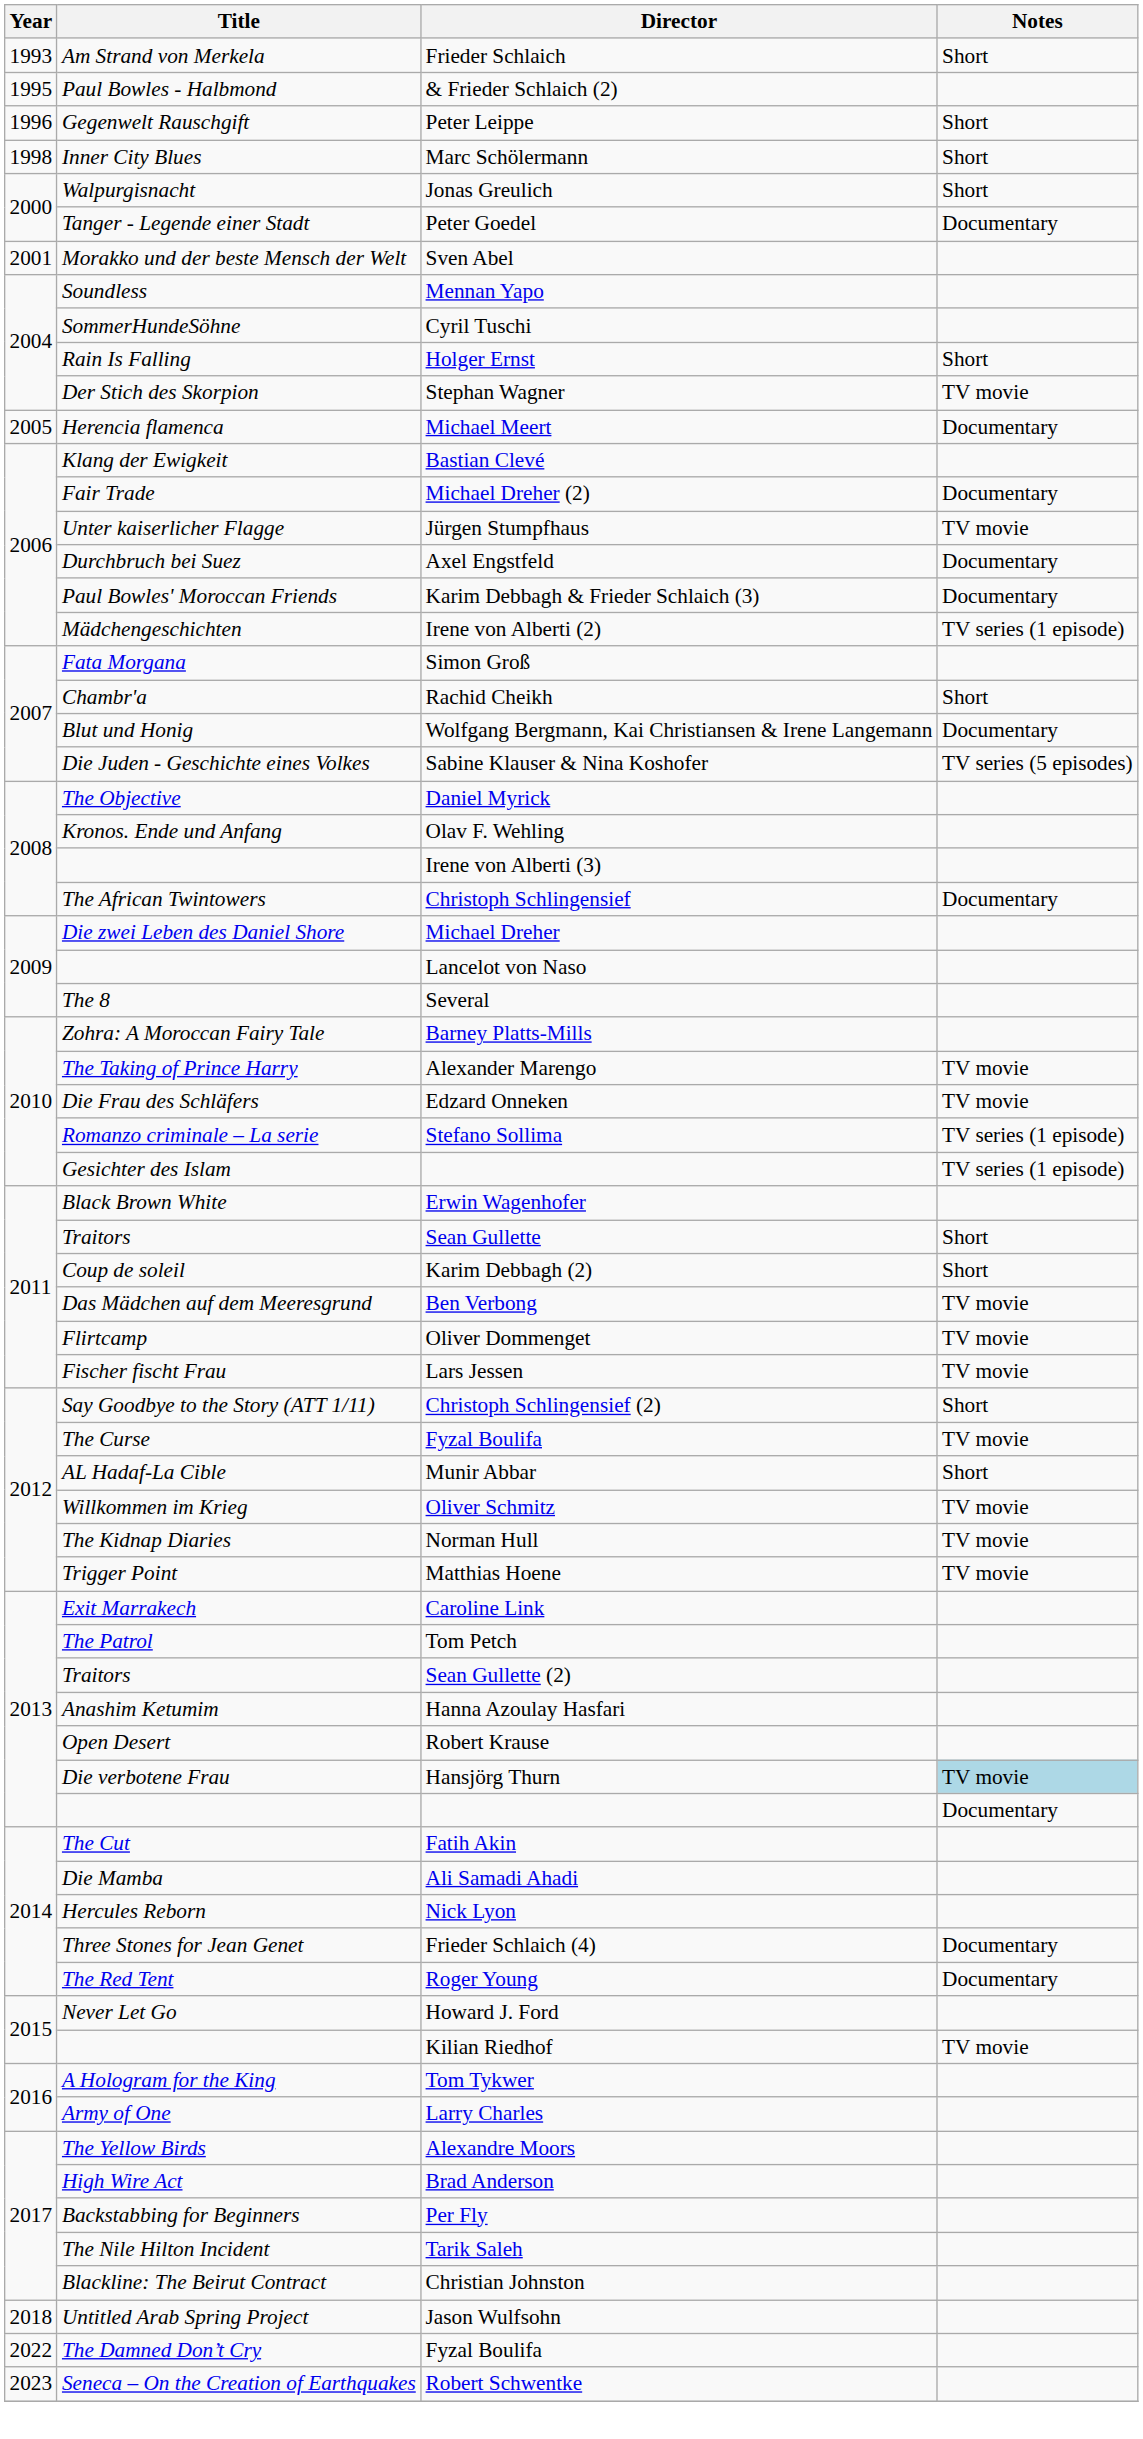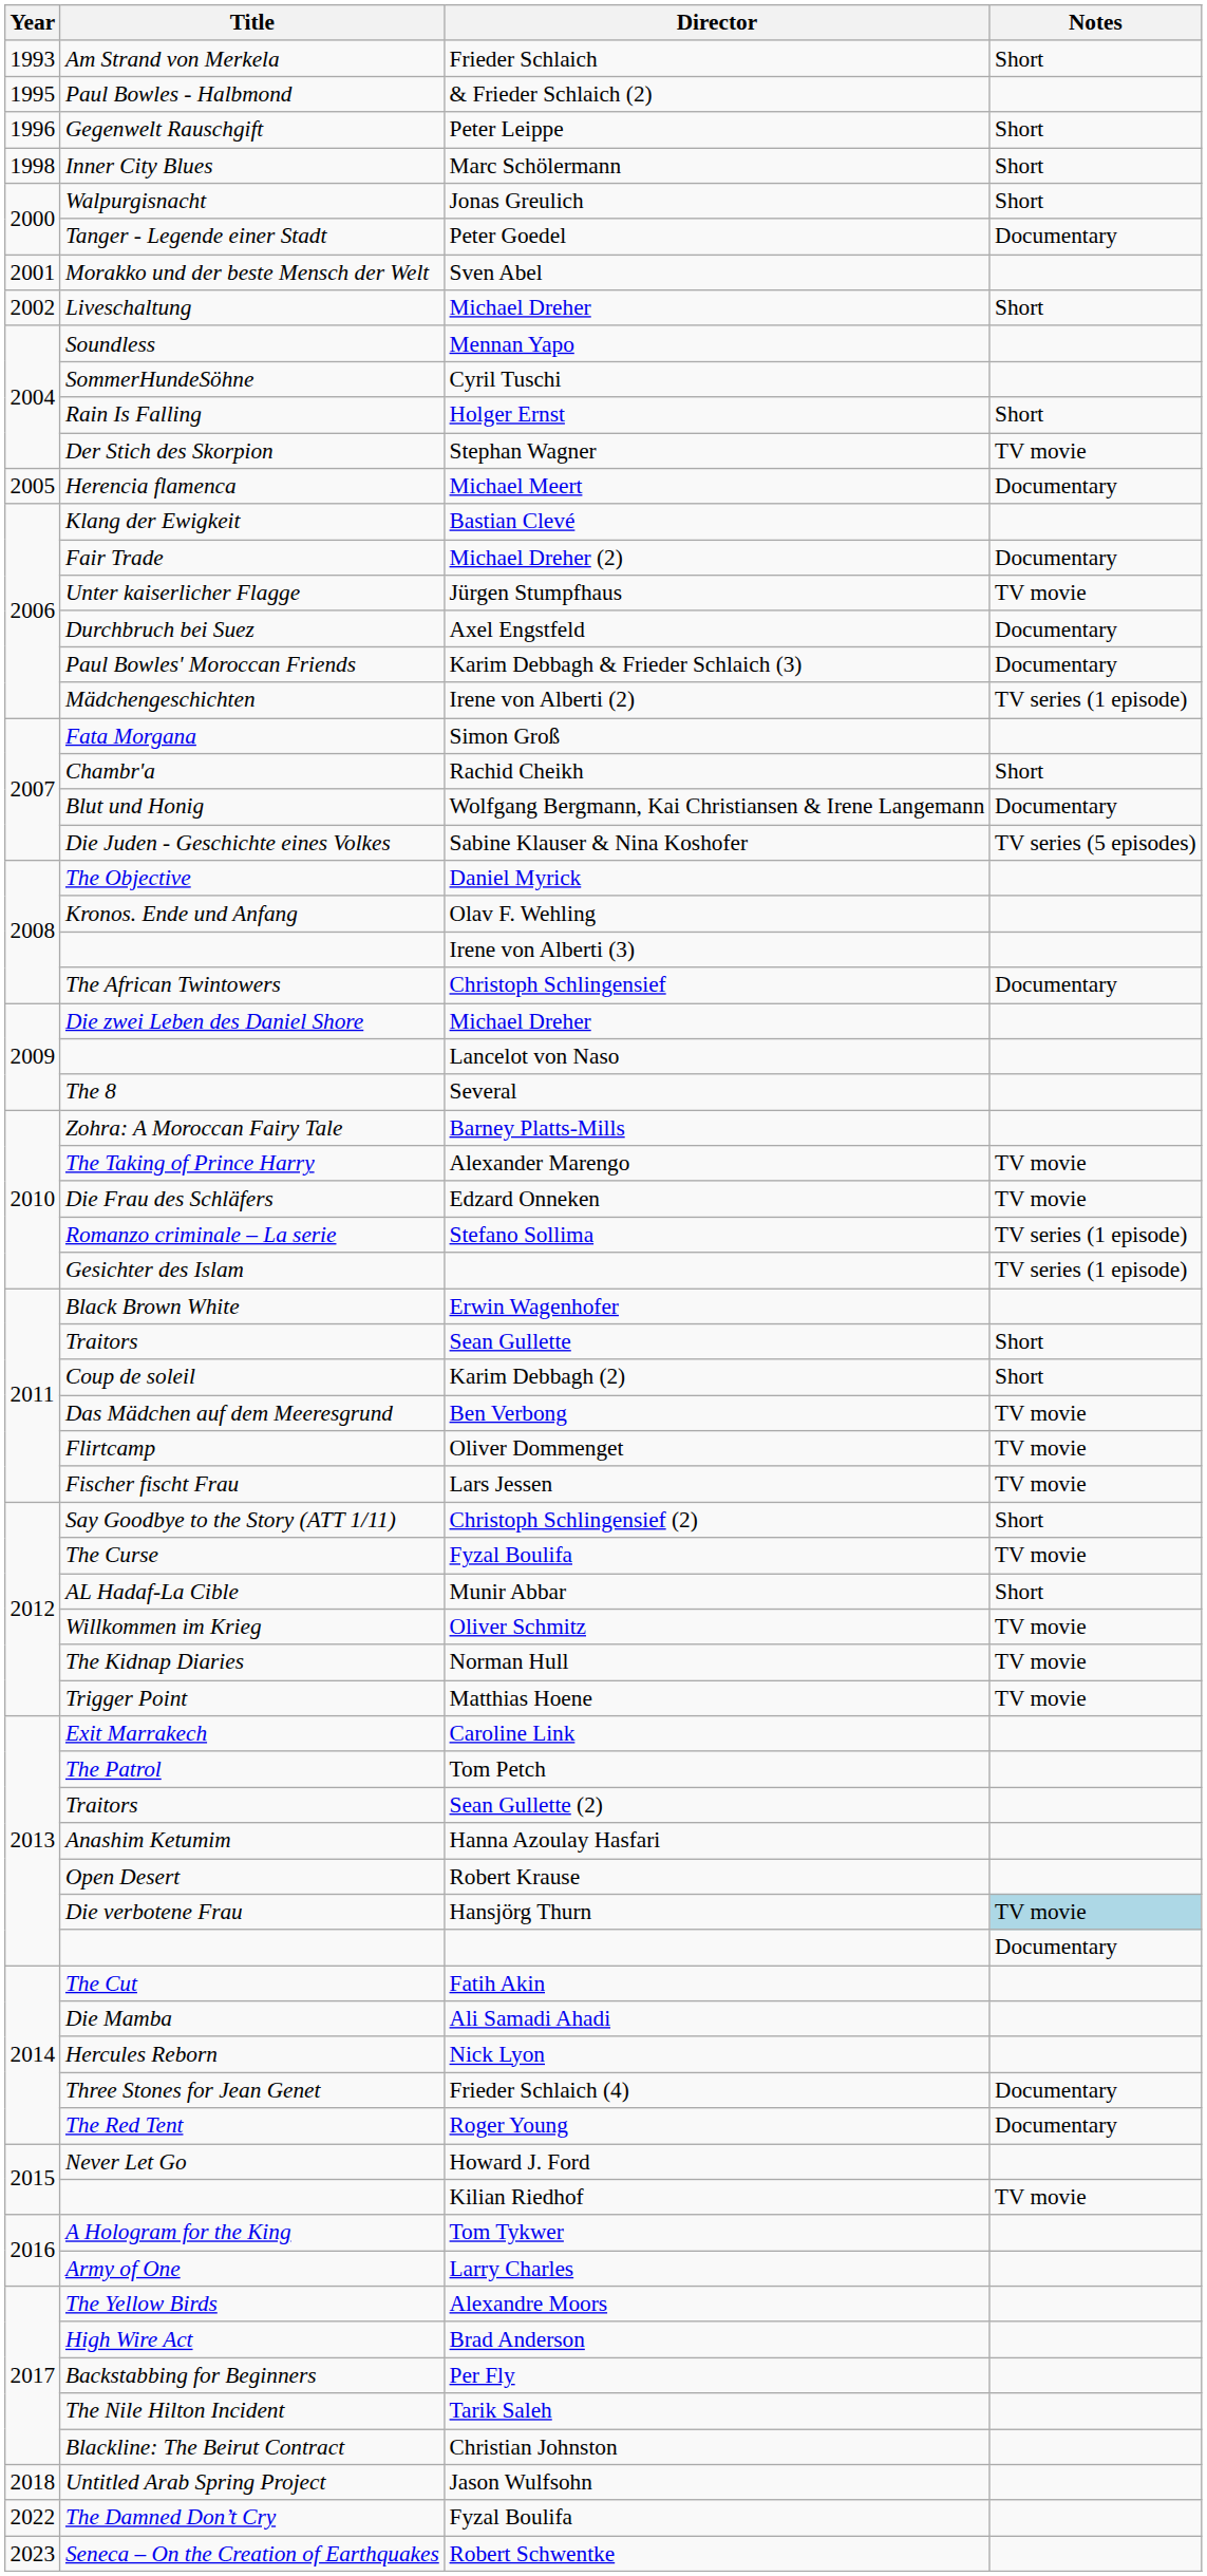+ row: 2002 | Liveschaltung | Michael Dreher | Short
